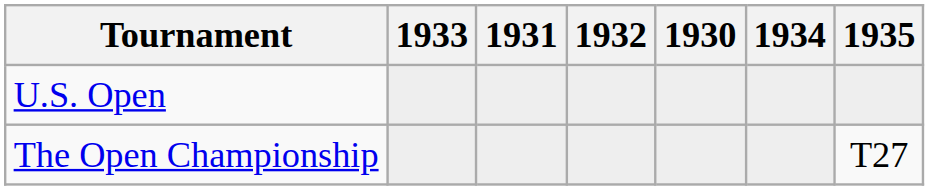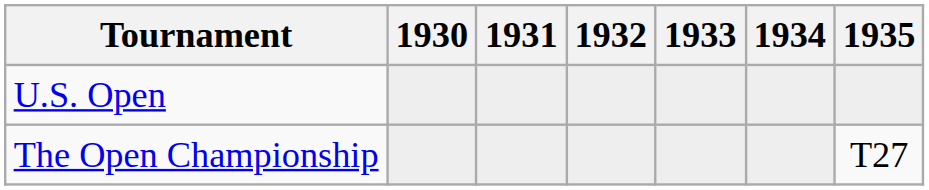columns swapped: 1930 <-> 1933
